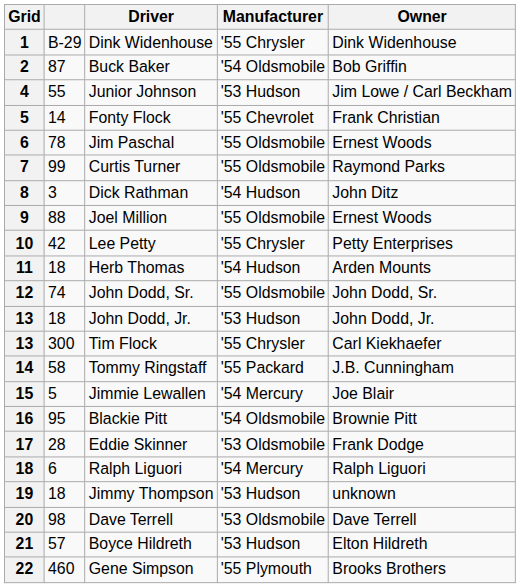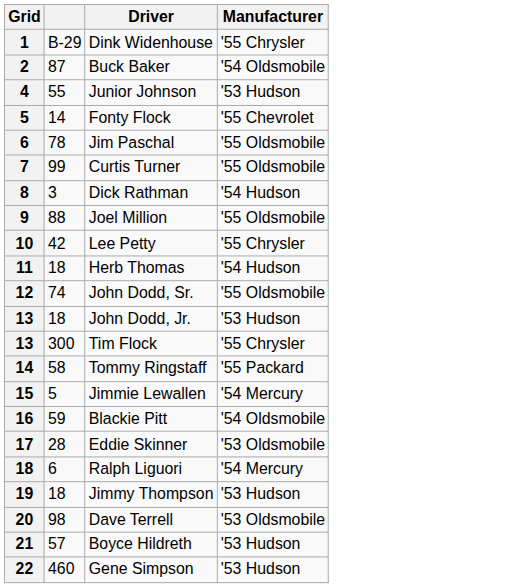- column: Owner | Dink Widenhouse | Bob Griffin | Jim Lowe / Carl Beckham | Frank Christian | Ernest Woods | Raymond Parks | John Ditz | Ernest Woods | Petty Enterprises | Arden Mounts | John Dodd, Sr. | John Dodd, Jr. | Carl Kiekhaefer | J.B. Cunningham | Joe Blair | Brownie Pitt | Frank Dodge | Ralph Liguori | unknown | Dave Terrell | Elton Hildreth | Brooks Brothers
16 | column 2: 95 -> 59
22 | Manufacturer: '55 Plymouth -> '53 Hudson
